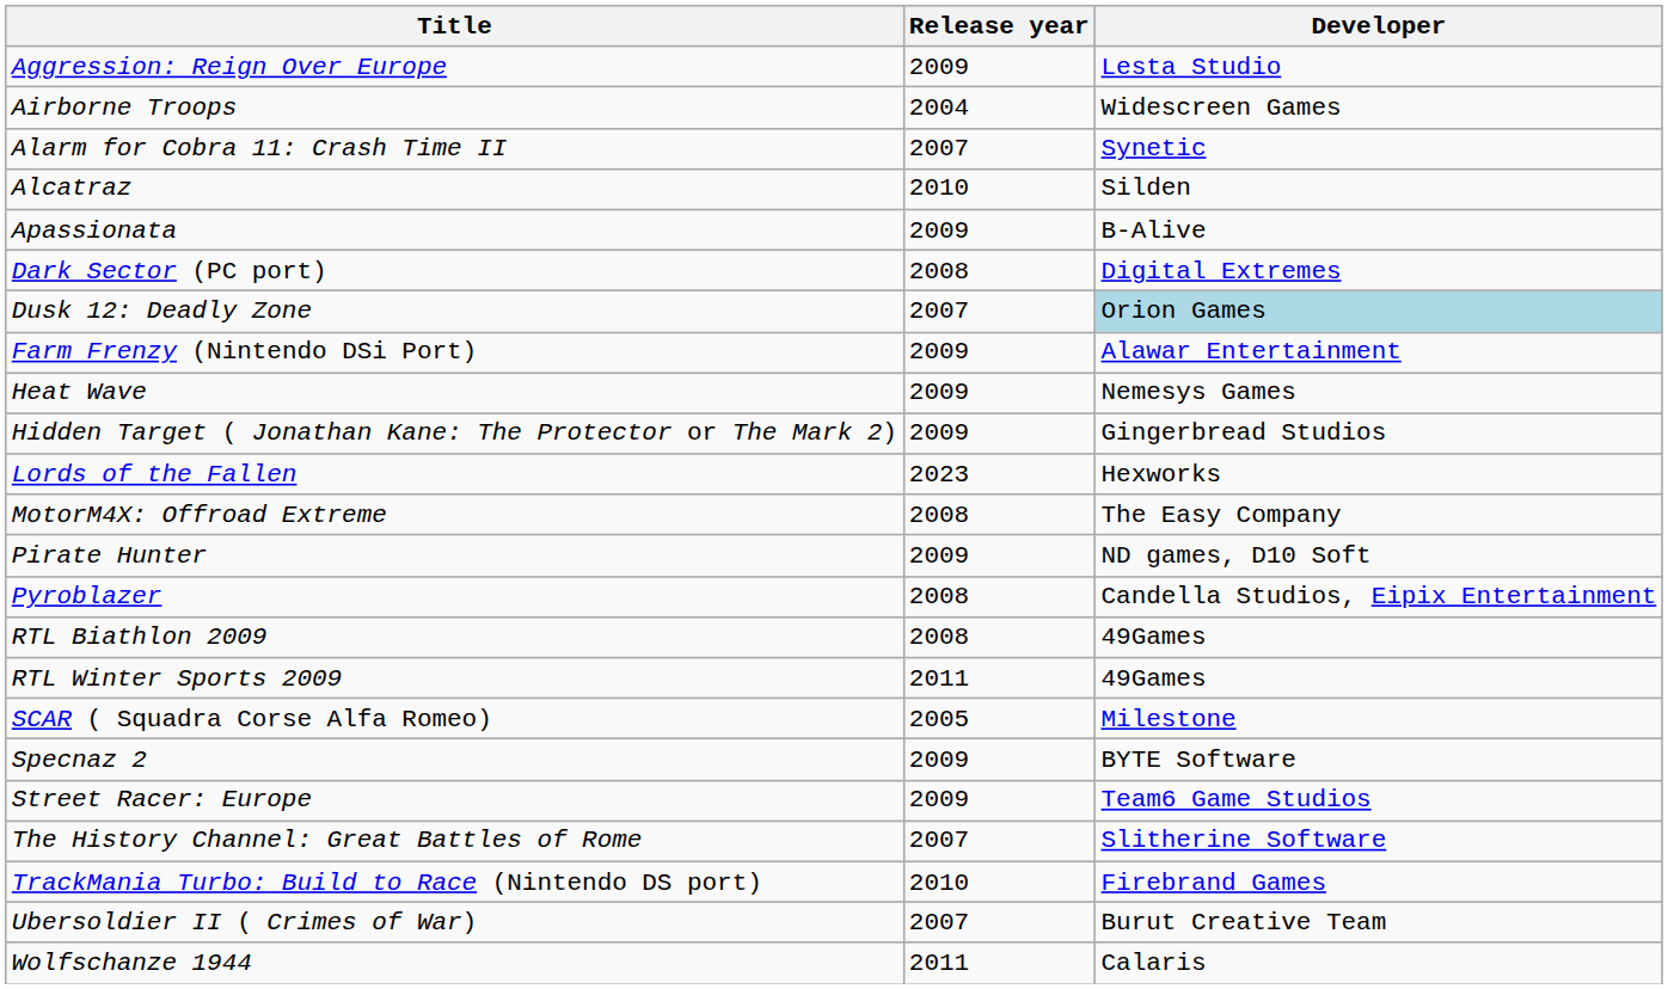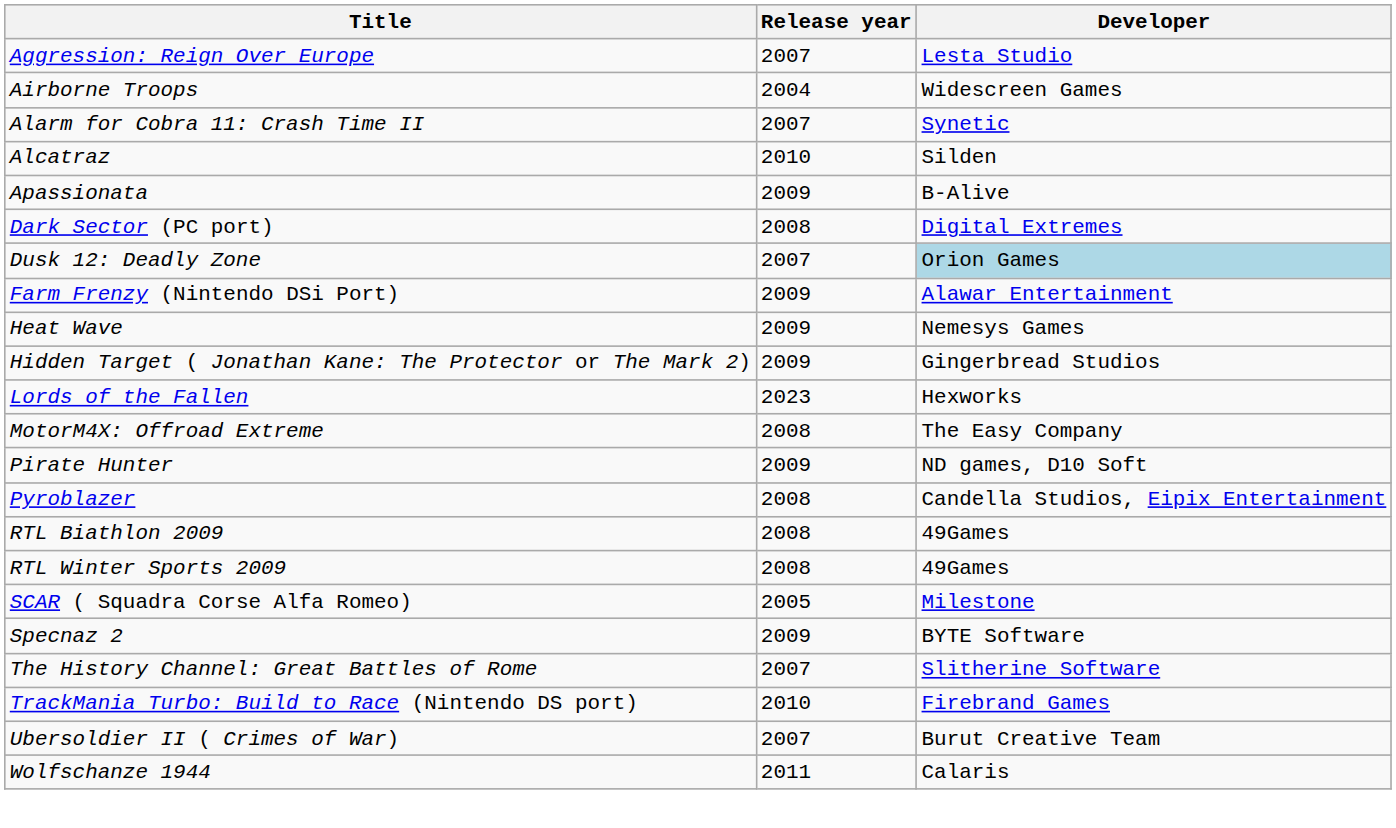Aggression: Reign Over Europe | Release year: 2009 -> 2007
RTL Winter Sports 2009 | Release year: 2011 -> 2008
- row: Street Racer: Europe | 2009 | Team6 Game Studios
